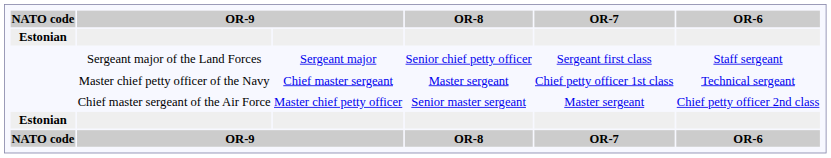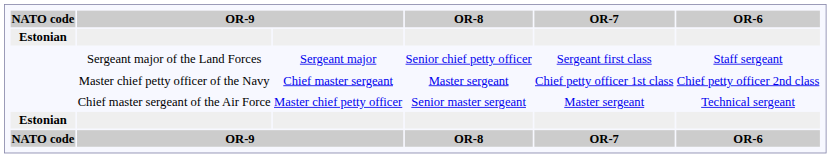Master chief petty officer of the Navy | OR-6: Technical sergeant -> Chief petty officer 2nd class
Chief master sergeant of the Air Force | OR-6: Chief petty officer 2nd class -> Technical sergeant
